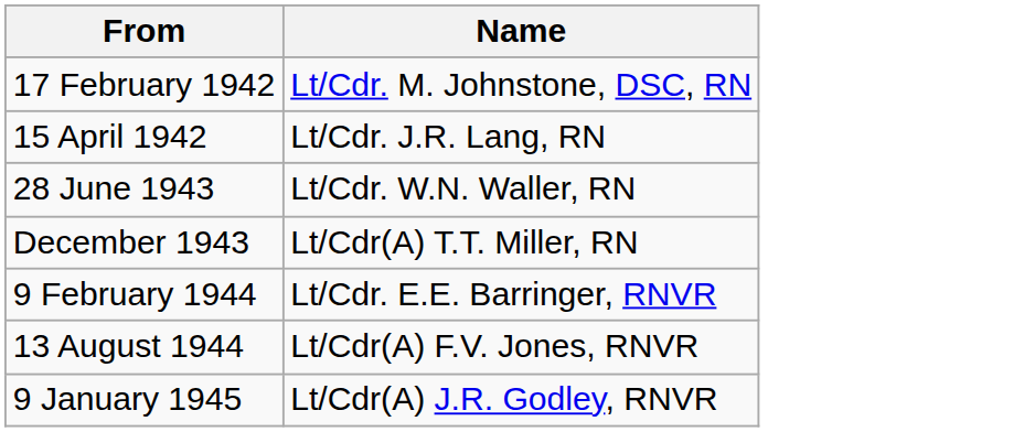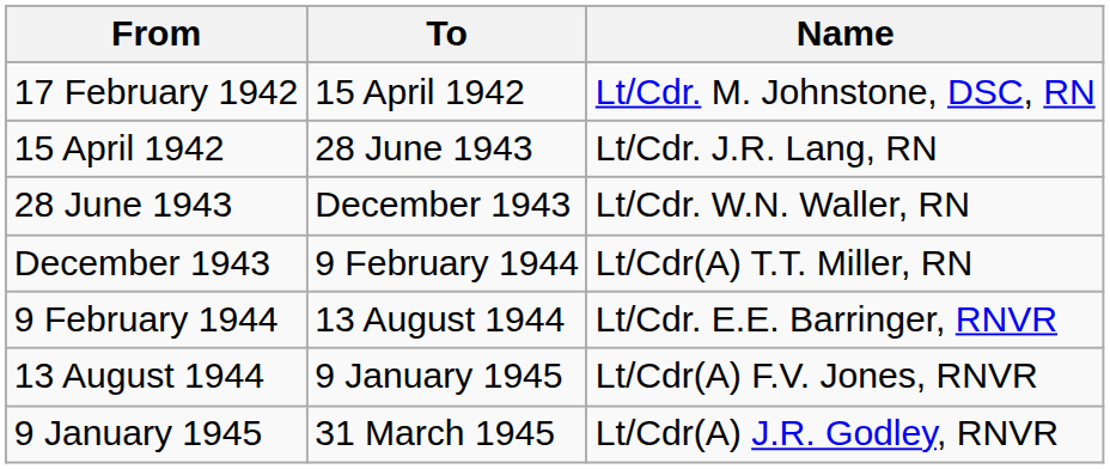+ column: To | 15 April 1942 | 28 June 1943 | December 1943 | 9 February 1944 | 13 August 1944 | 9 January 1945 | 31 March 1945
